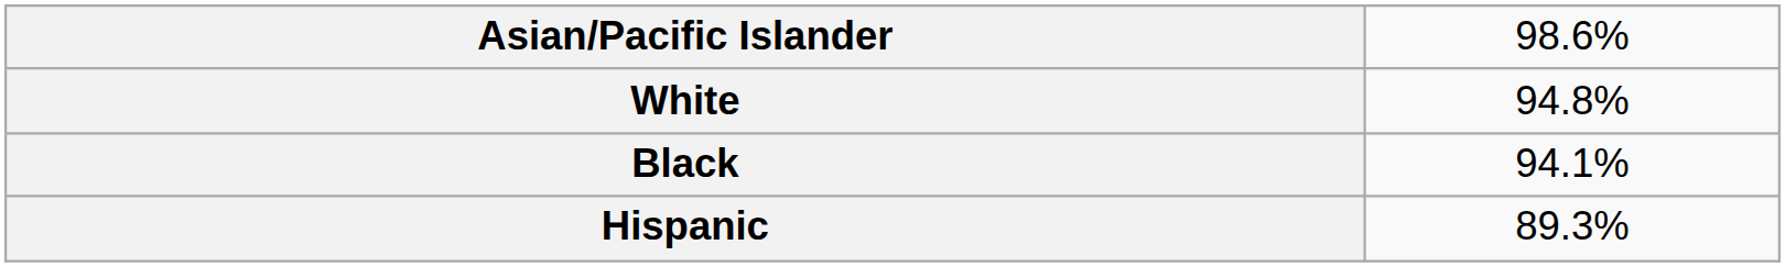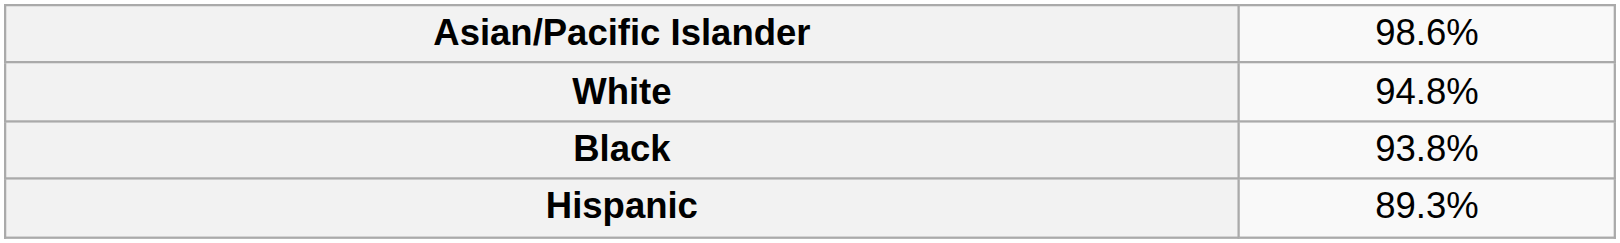Black | column 2: 94.1% -> 93.8%
